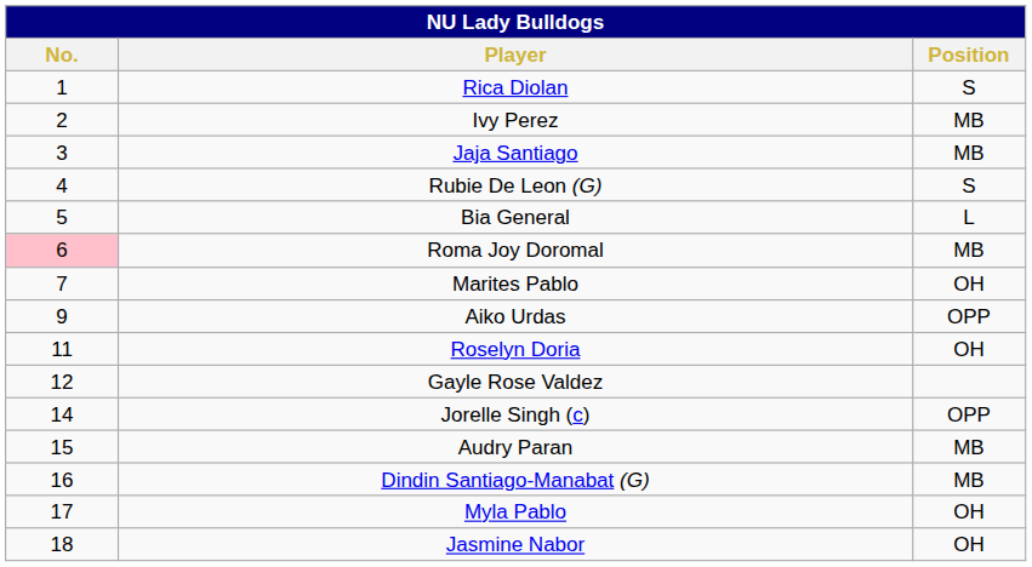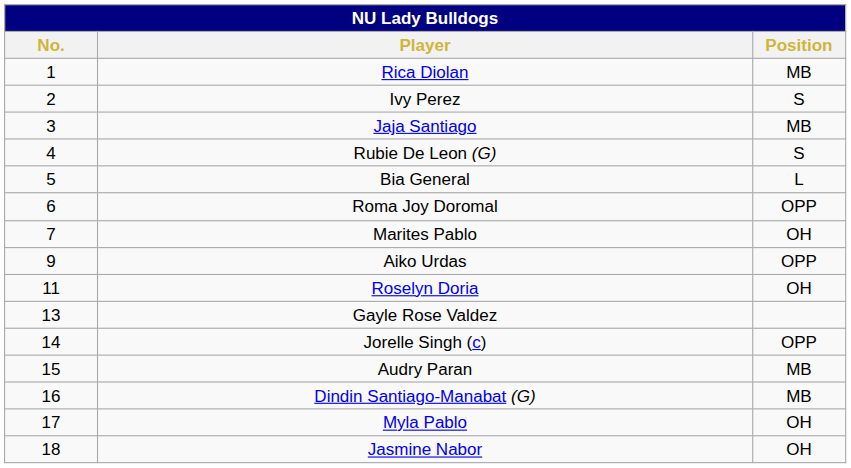Rica Diolan | Position: S -> MB
Ivy Perez | Position: MB -> S
Roma Joy Doromal | No.: pink background -> no background
Roma Joy Doromal | Position: MB -> OPP
Gayle Rose Valdez | No.: 12 -> 13
